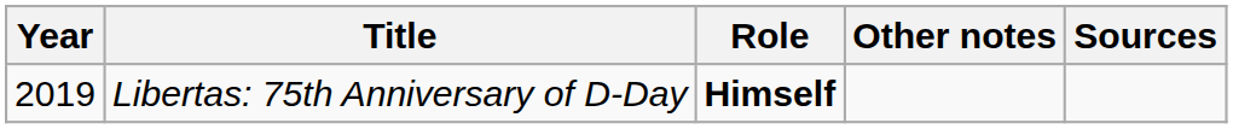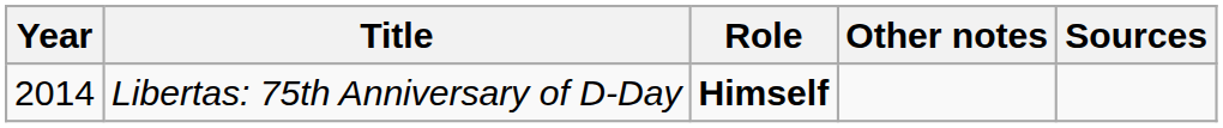Libertas: 75th Anniversary of D-Day | Year: 2019 -> 2014
